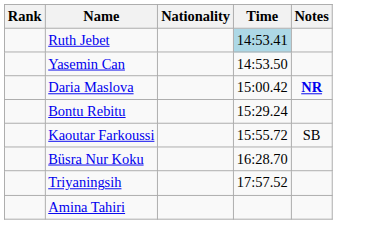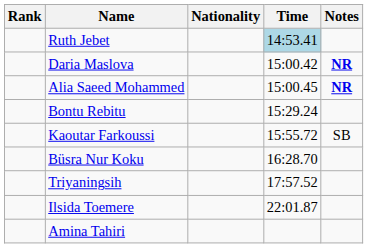- row: Yasemin Can | 14:53.50
+ row: Alia Saeed Mohammed | 15:00.45 | NR
+ row: Ilsida Toemere | 22:01.87
